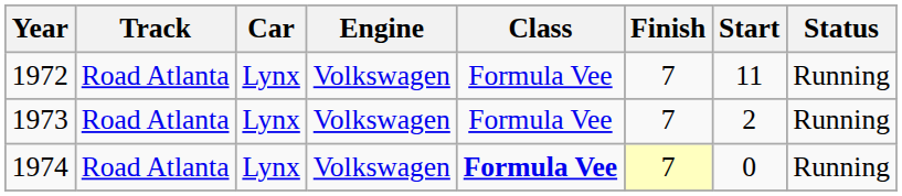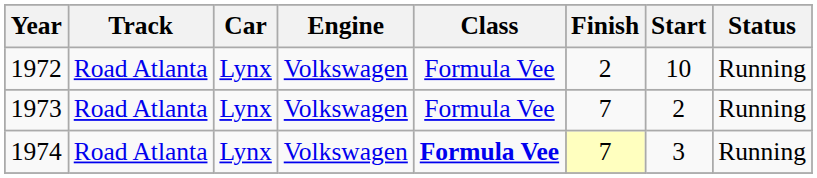1972 | Finish: 7 -> 2
1972 | Start: 11 -> 10
1974 | Start: 0 -> 3
